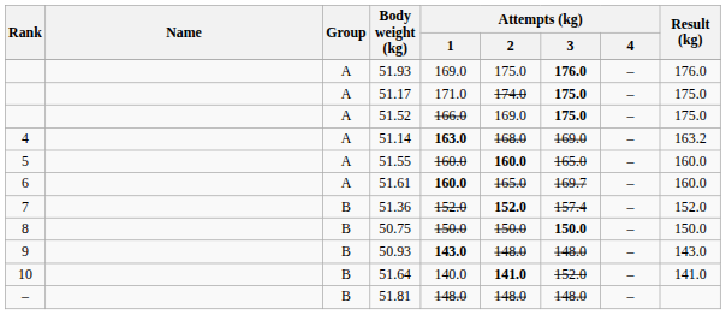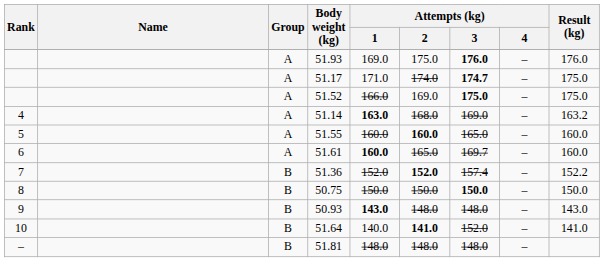51.17 | Attempts (kg) / 3: 175.0 -> 174.7
51.36 | Result (kg): 152.0 -> 152.2
